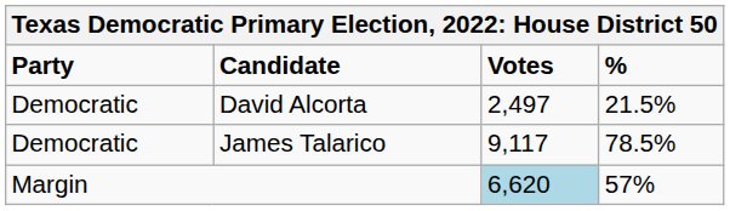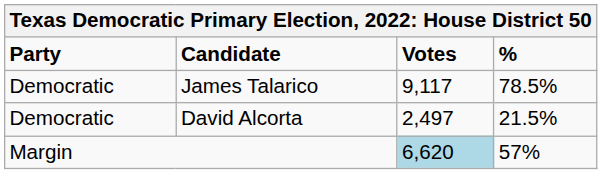rows swapped: James Talarico <-> David Alcorta
